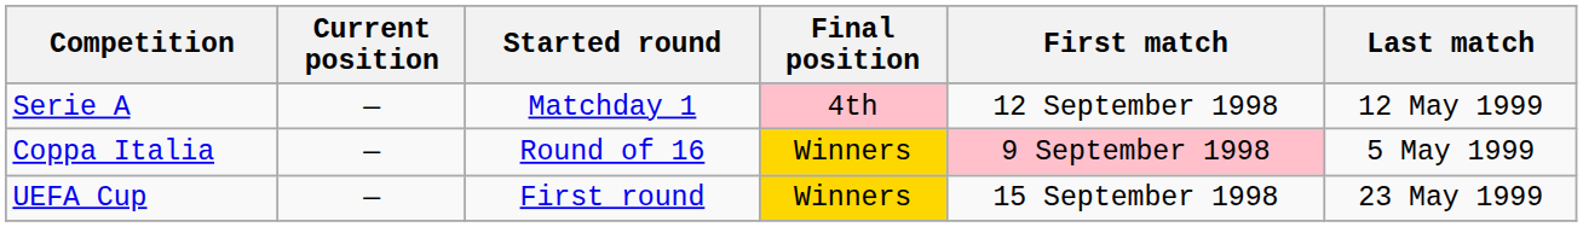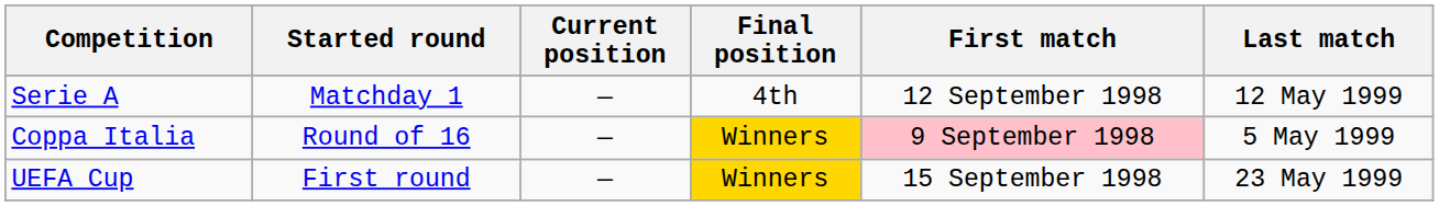columns swapped: Started round <-> Current position
Serie A | Final position: pink background -> no background
